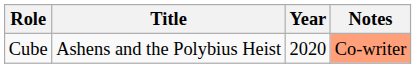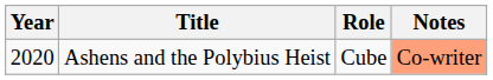columns swapped: Year <-> Role
